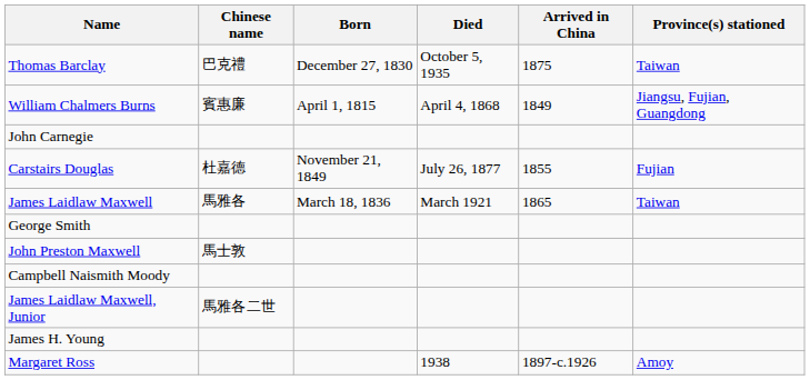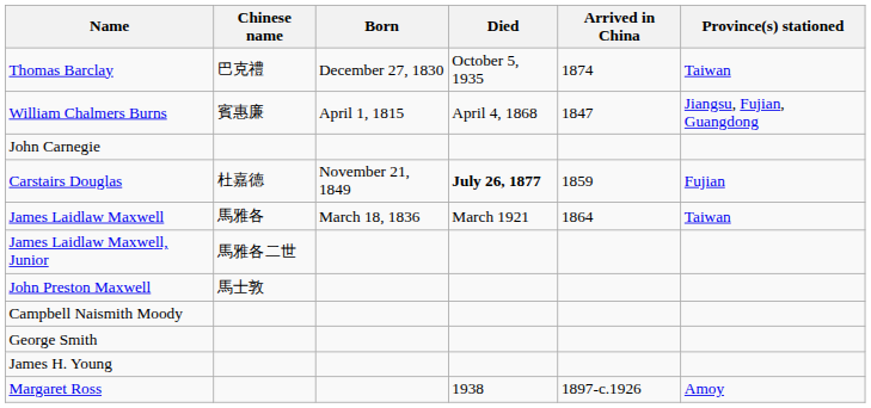Thomas Barclay | Arrived in China: 1875 -> 1874
William Chalmers Burns | Arrived in China: 1849 -> 1847
Carstairs Douglas | Died: normal -> bold
Carstairs Douglas | Arrived in China: 1855 -> 1859
James Laidlaw Maxwell | Arrived in China: 1865 -> 1864
rows swapped: James Laidlaw Maxwell, Junior <-> George Smith
